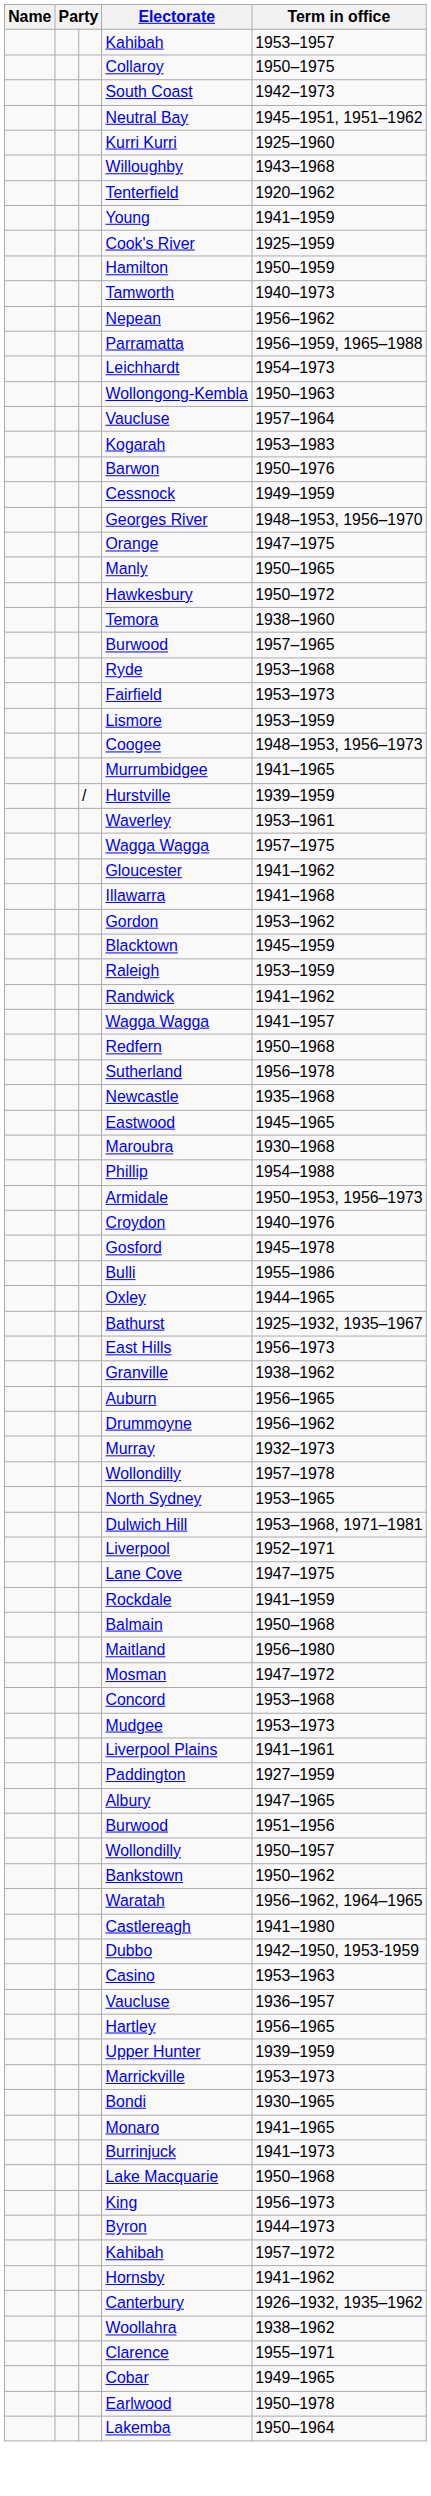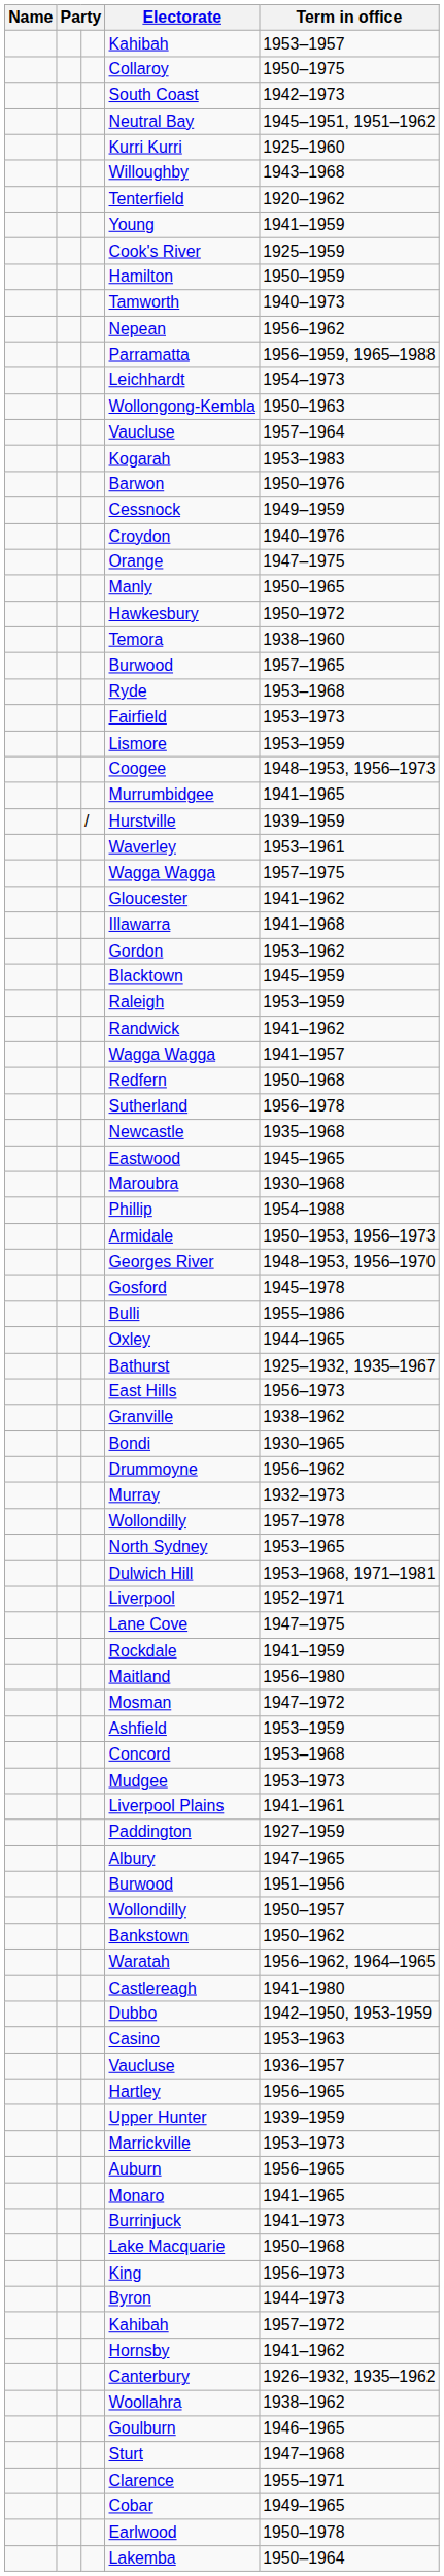rows swapped: Georges River <-> Croydon
rows swapped: Bondi <-> Auburn
- row: Balmain | 1950–1968
+ row: Ashfield | 1953–1959
+ row: Goulburn | 1946–1965
+ row: Sturt | 1947–1968
